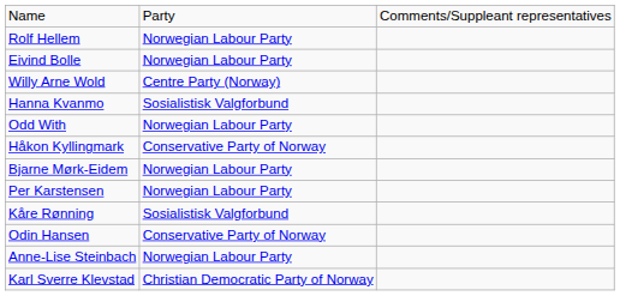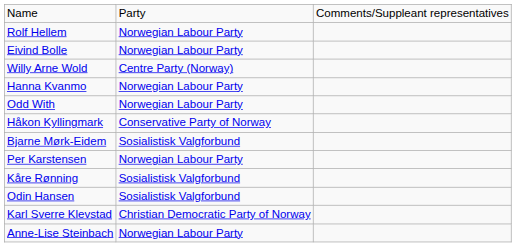Hanna Kvanmo | column 2: Sosialistisk Valgforbund -> Norwegian Labour Party
Bjarne Mørk-Eidem | column 2: Norwegian Labour Party -> Sosialistisk Valgforbund
Odin Hansen | column 2: Conservative Party of Norway -> Sosialistisk Valgforbund
rows swapped: Karl Sverre Klevstad <-> Anne-Lise Steinbach
